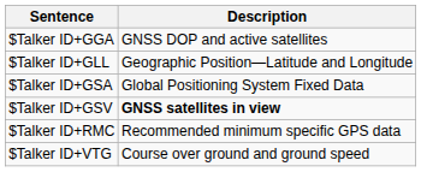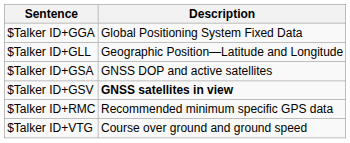$Talker ID+GGA | Description: GNSS DOP and active satellites -> Global Positioning System Fixed Data
$Talker ID+GSA | Description: Global Positioning System Fixed Data -> GNSS DOP and active satellites
